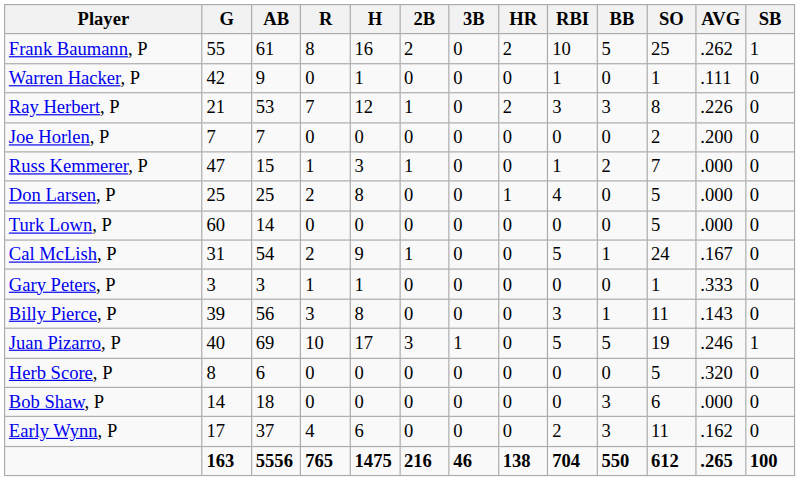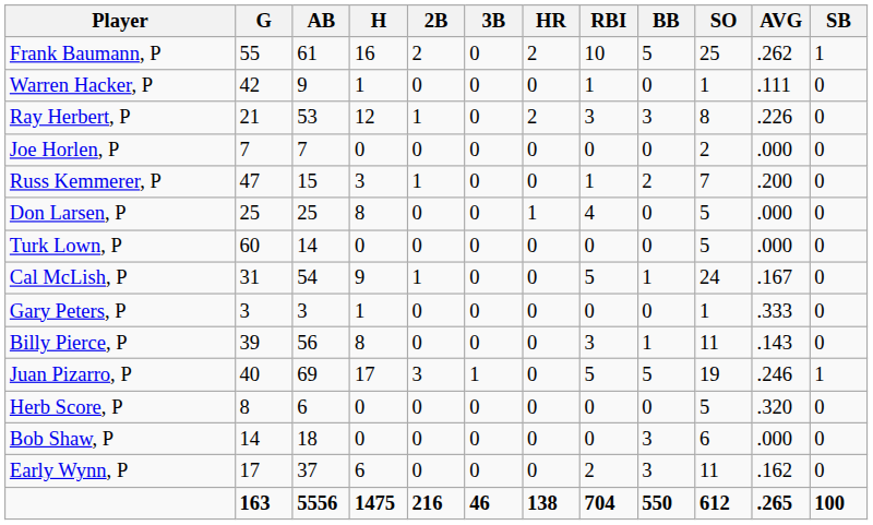- column: R | 8 | 0 | 7 | 0 | 1 | 2 | 0 | 2 | 1 | 3 | 10 | 0 | 0 | 4 | 765
Joe Horlen, P | AVG: .200 -> .000
Russ Kemmerer, P | AVG: .000 -> .200
